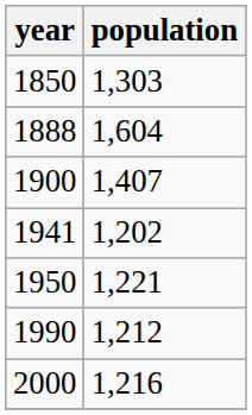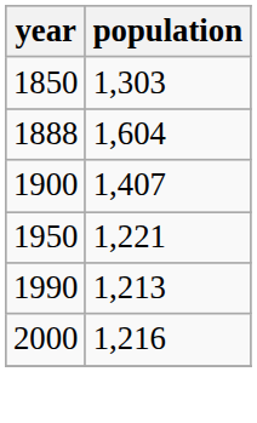- row: 1941 | 1,202
1990 | population: 1,212 -> 1,213
